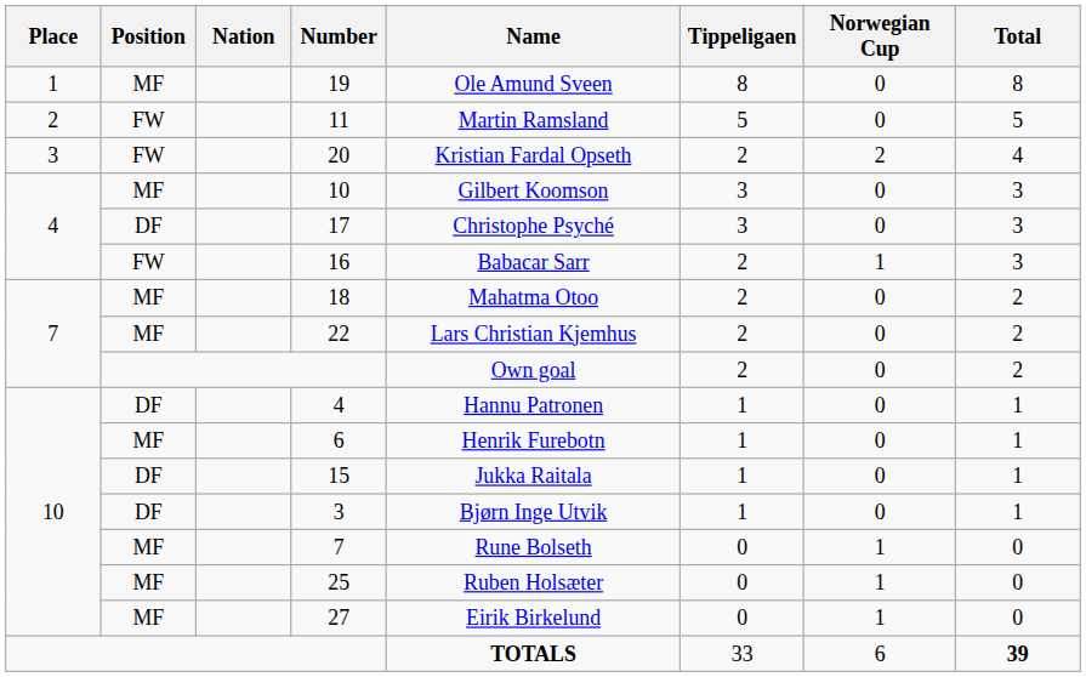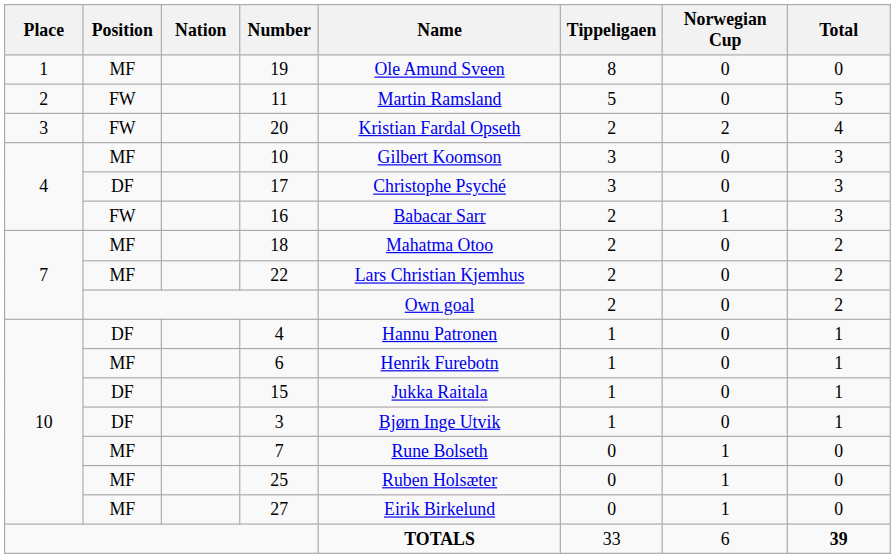19 | Total: 8 -> 0
